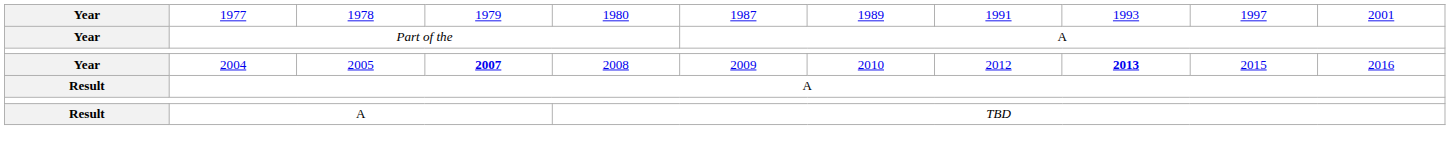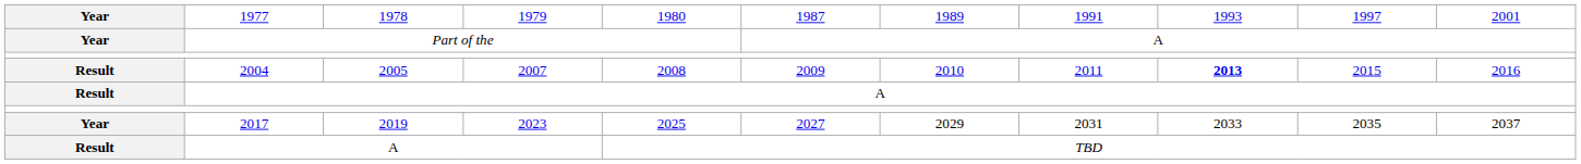2004 | column 1: Year -> Result
2004 | column 4: bold -> normal
2004 | column 8: 2012 -> 2011
+ row: Year | 2017 | 2019 | 2023 | 2025 | 2027 | 2029 | 2031 | 2033 | 2035 | 2037
